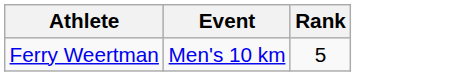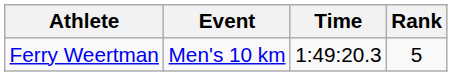+ column: Time | 1:49:20.3
